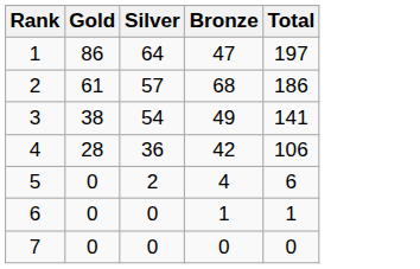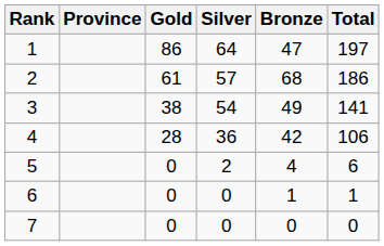+ column: Province
